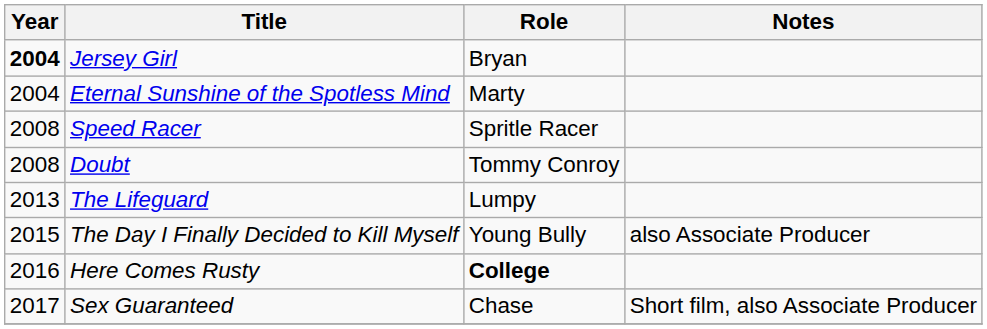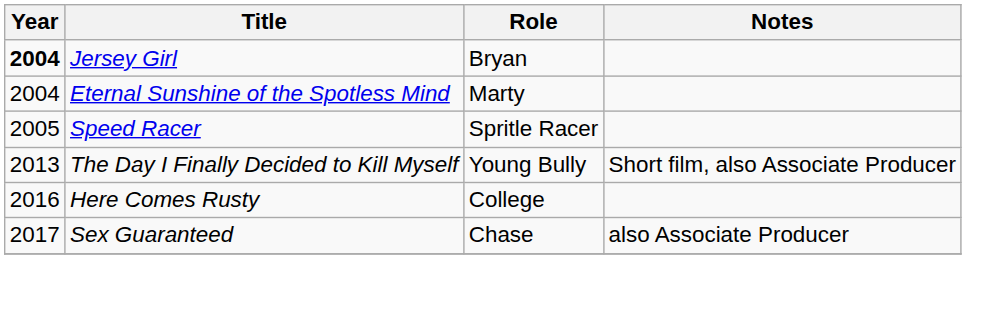Speed Racer | Year: 2008 -> 2005
- row: 2008 | Doubt | Tommy Conroy
- row: 2013 | The Lifeguard | Lumpy
The Day I Finally Decided to Kill Myself | Year: 2015 -> 2013
The Day I Finally Decided to Kill Myself | Notes: also Associate Producer -> Short film, also Associate Producer
Here Comes Rusty | Role: bold -> normal
Sex Guaranteed | Notes: Short film, also Associate Producer -> also Associate Producer
